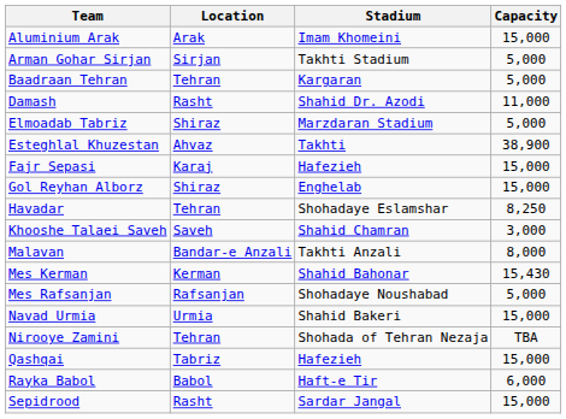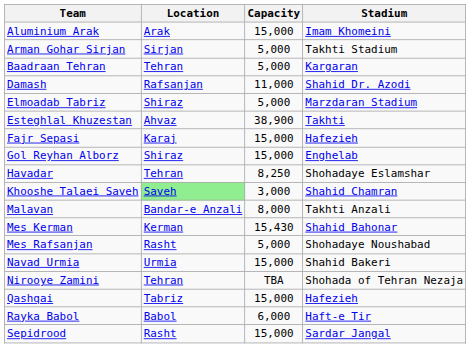columns swapped: Stadium <-> Capacity
Damash | Location: Rasht -> Rafsanjan
Khooshe Talaei Saveh | Location: no background -> lightgreen background
Mes Rafsanjan | Location: Rafsanjan -> Rasht
